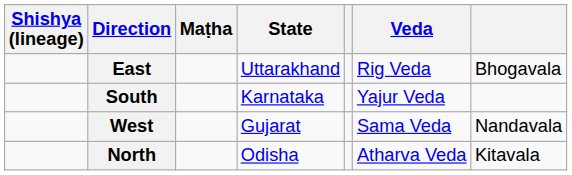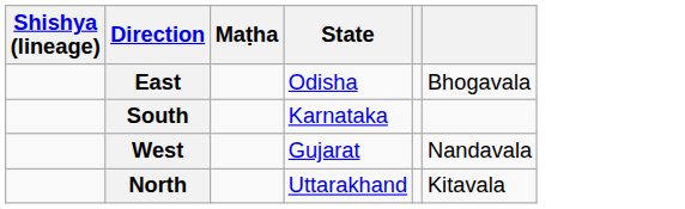- column: Veda | Rig Veda | Yajur Veda | Sama Veda | Atharva Veda
East | State: Uttarakhand -> Odisha
North | State: Odisha -> Uttarakhand
